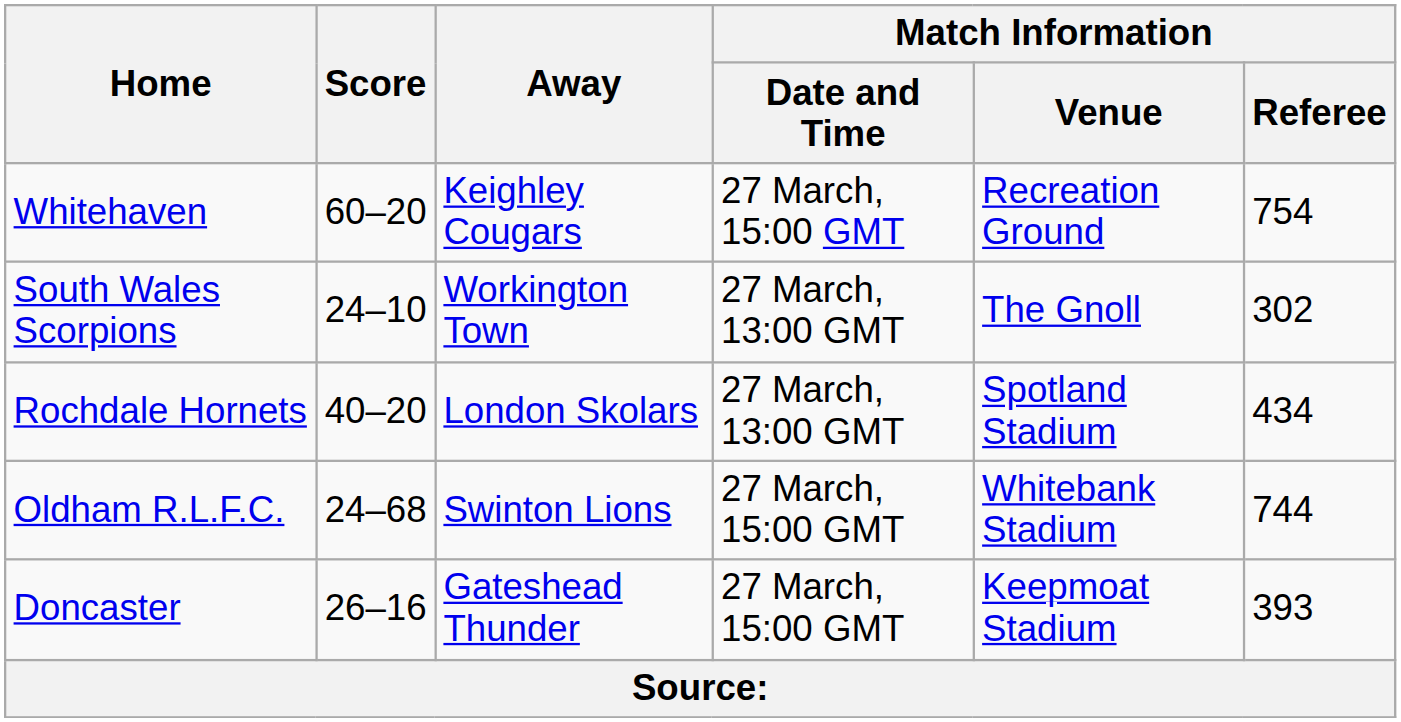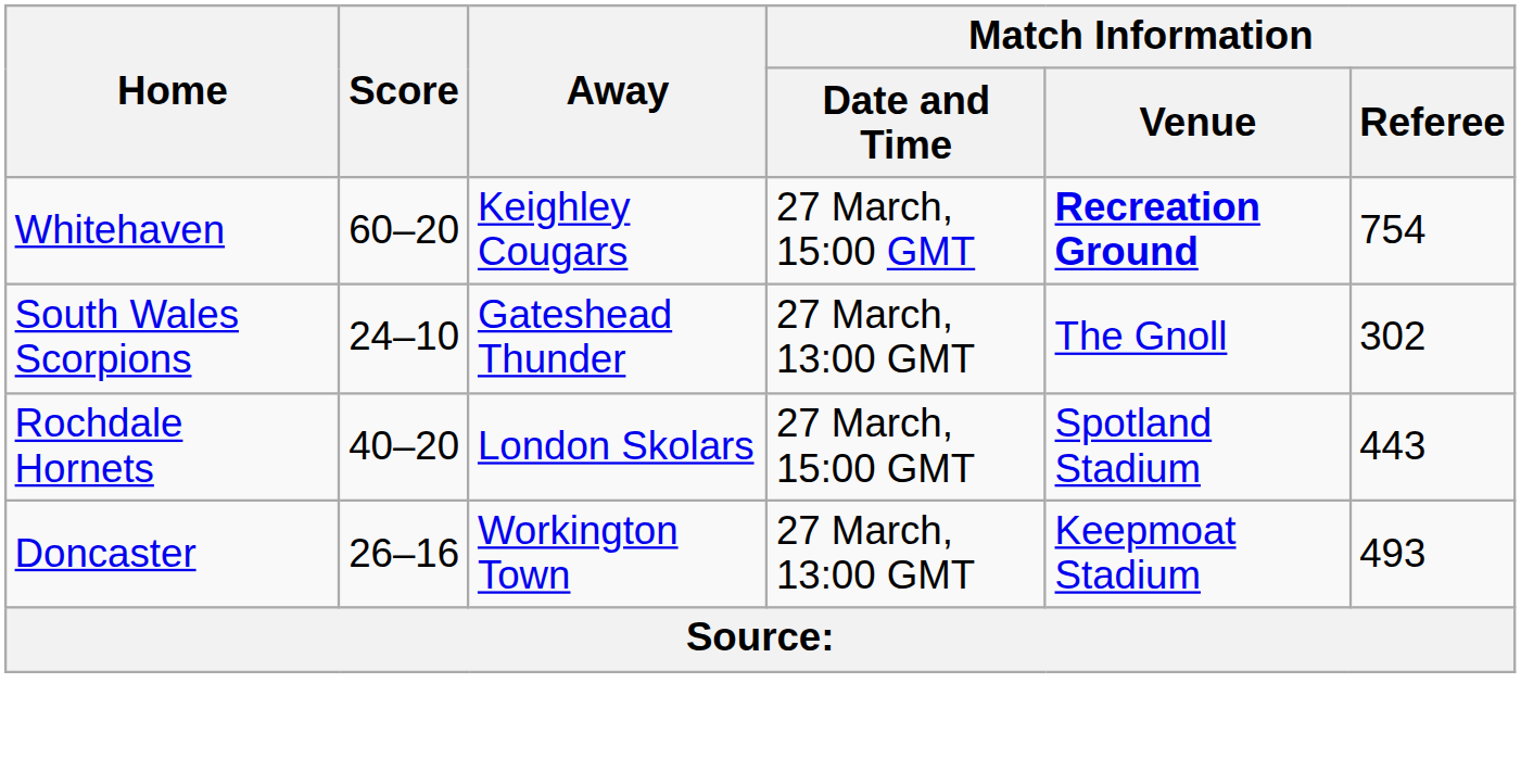Whitehaven | Match Information / Venue: normal -> bold
South Wales Scorpions | Away: Workington Town -> Gateshead Thunder
Rochdale Hornets | Match Information / Date and Time: 27 March, 13:00 GMT -> 27 March, 15:00 GMT
Rochdale Hornets | Match Information / Referee: 434 -> 443
- row: Oldham R.L.F.C. | 24–68 | Swinton Lions | 27 March, 15:00 GMT | Whitebank Stadium | 744
Doncaster | Away: Gateshead Thunder -> Workington Town
Doncaster | Match Information / Date and Time: 27 March, 15:00 GMT -> 27 March, 13:00 GMT
Doncaster | Match Information / Referee: 393 -> 493
